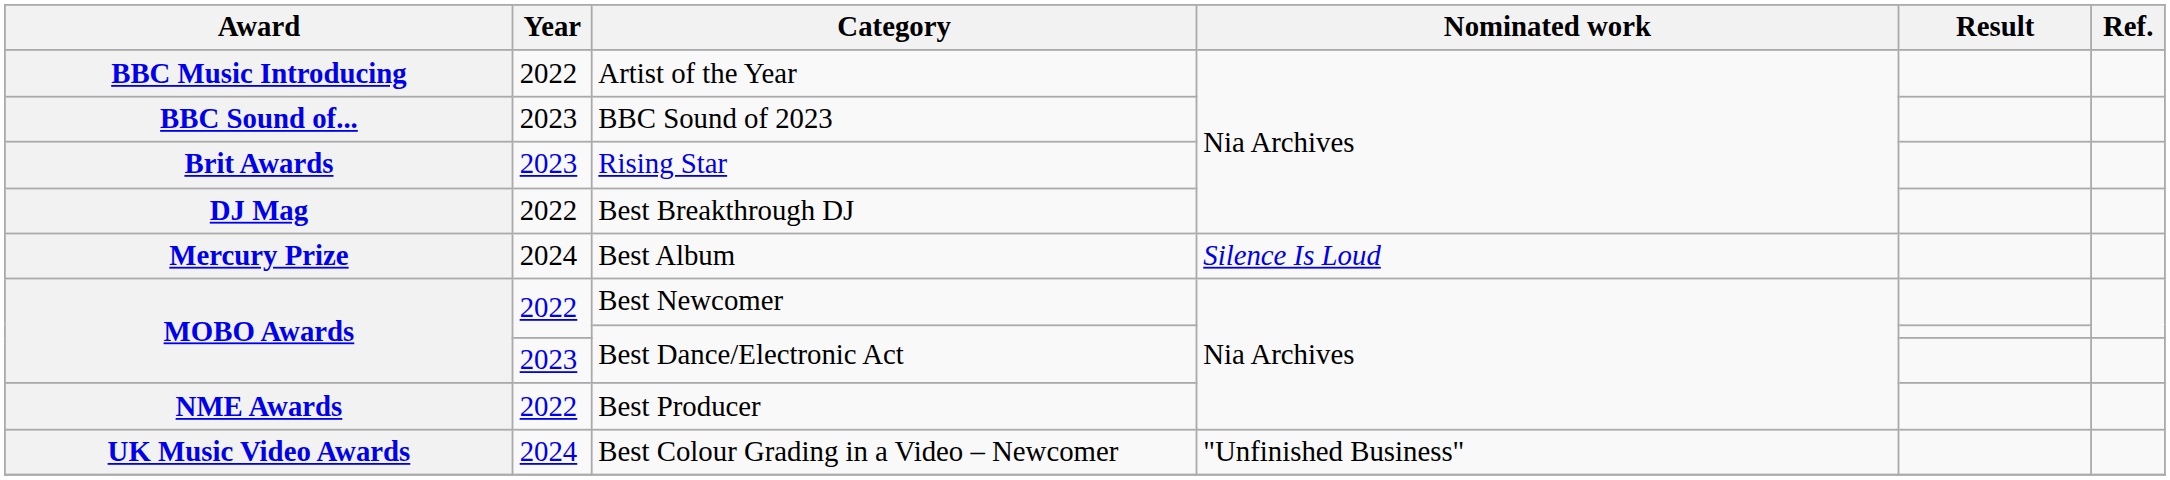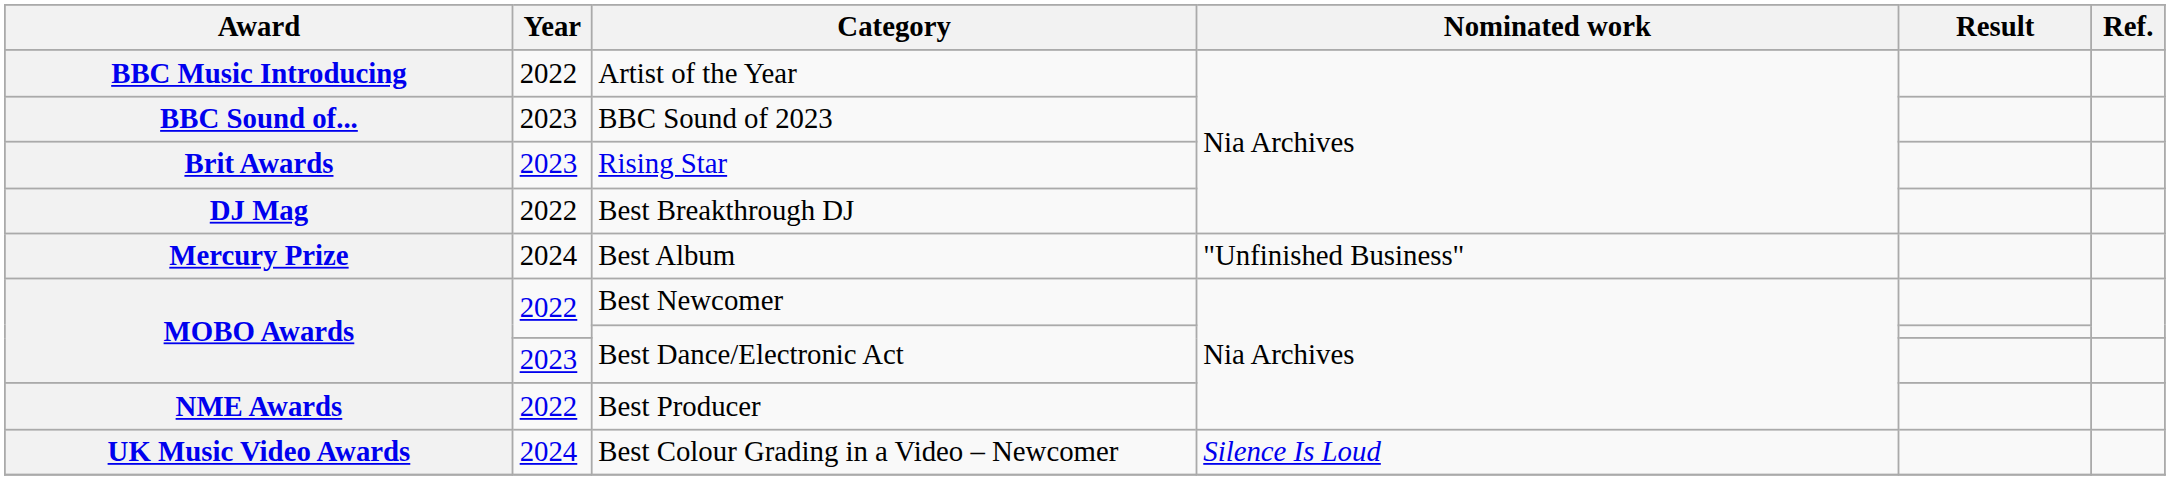Best Album | Nominated work: Silence Is Loud -> "Unfinished Business"
Best Colour Grading in a Video – Newcomer | Nominated work: "Unfinished Business" -> Silence Is Loud
